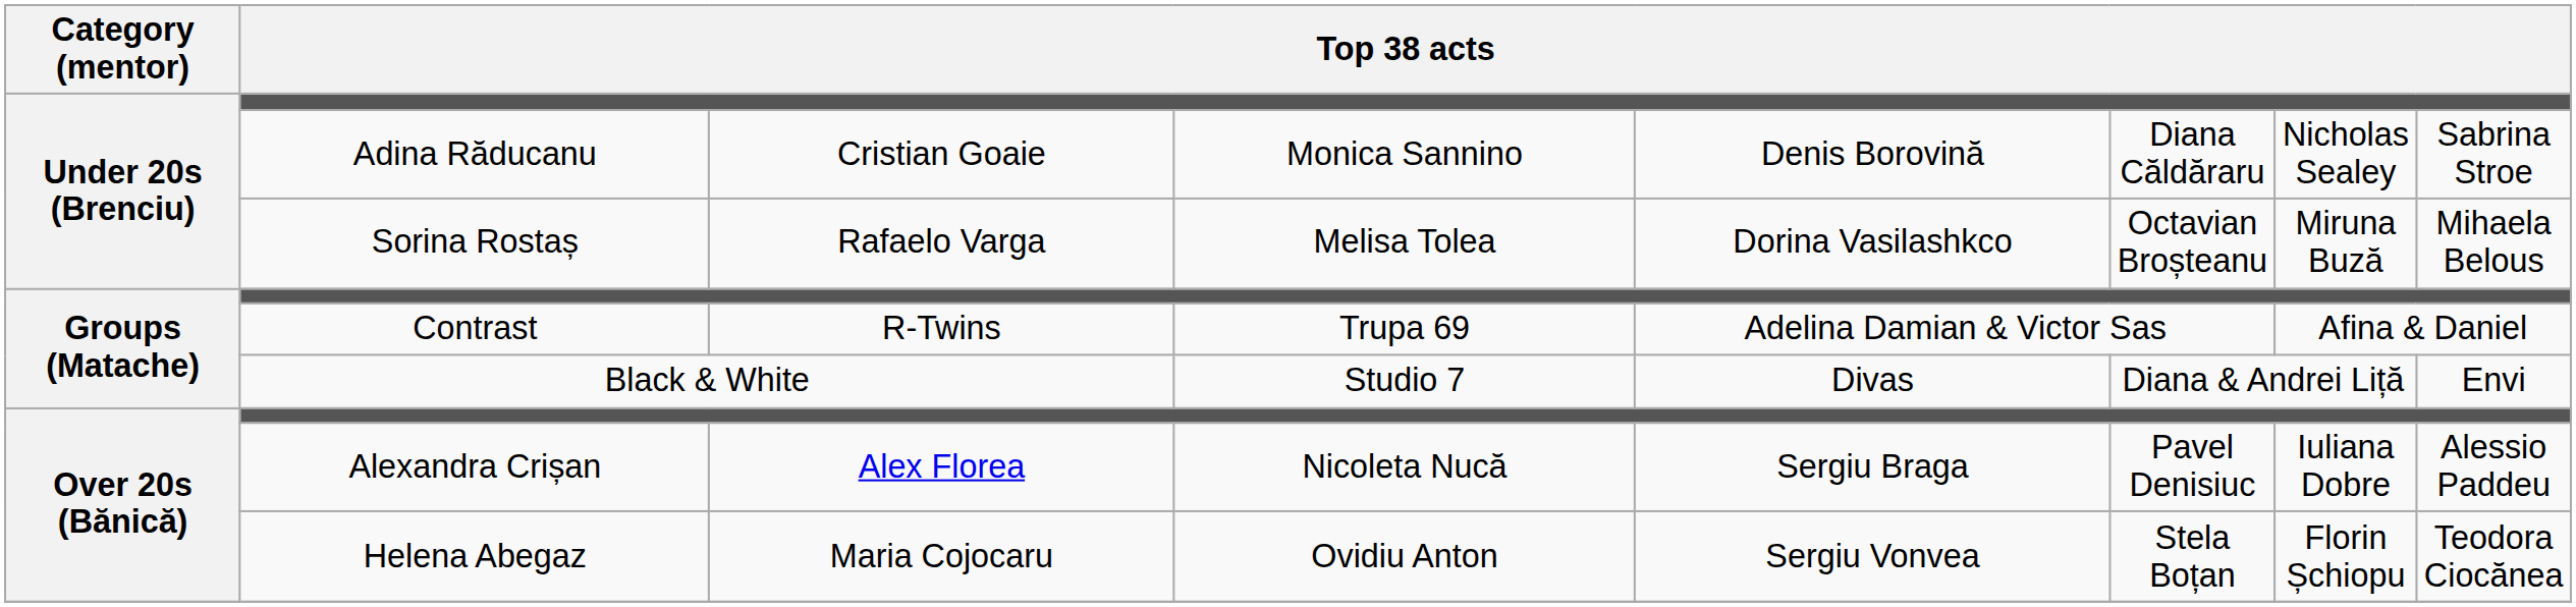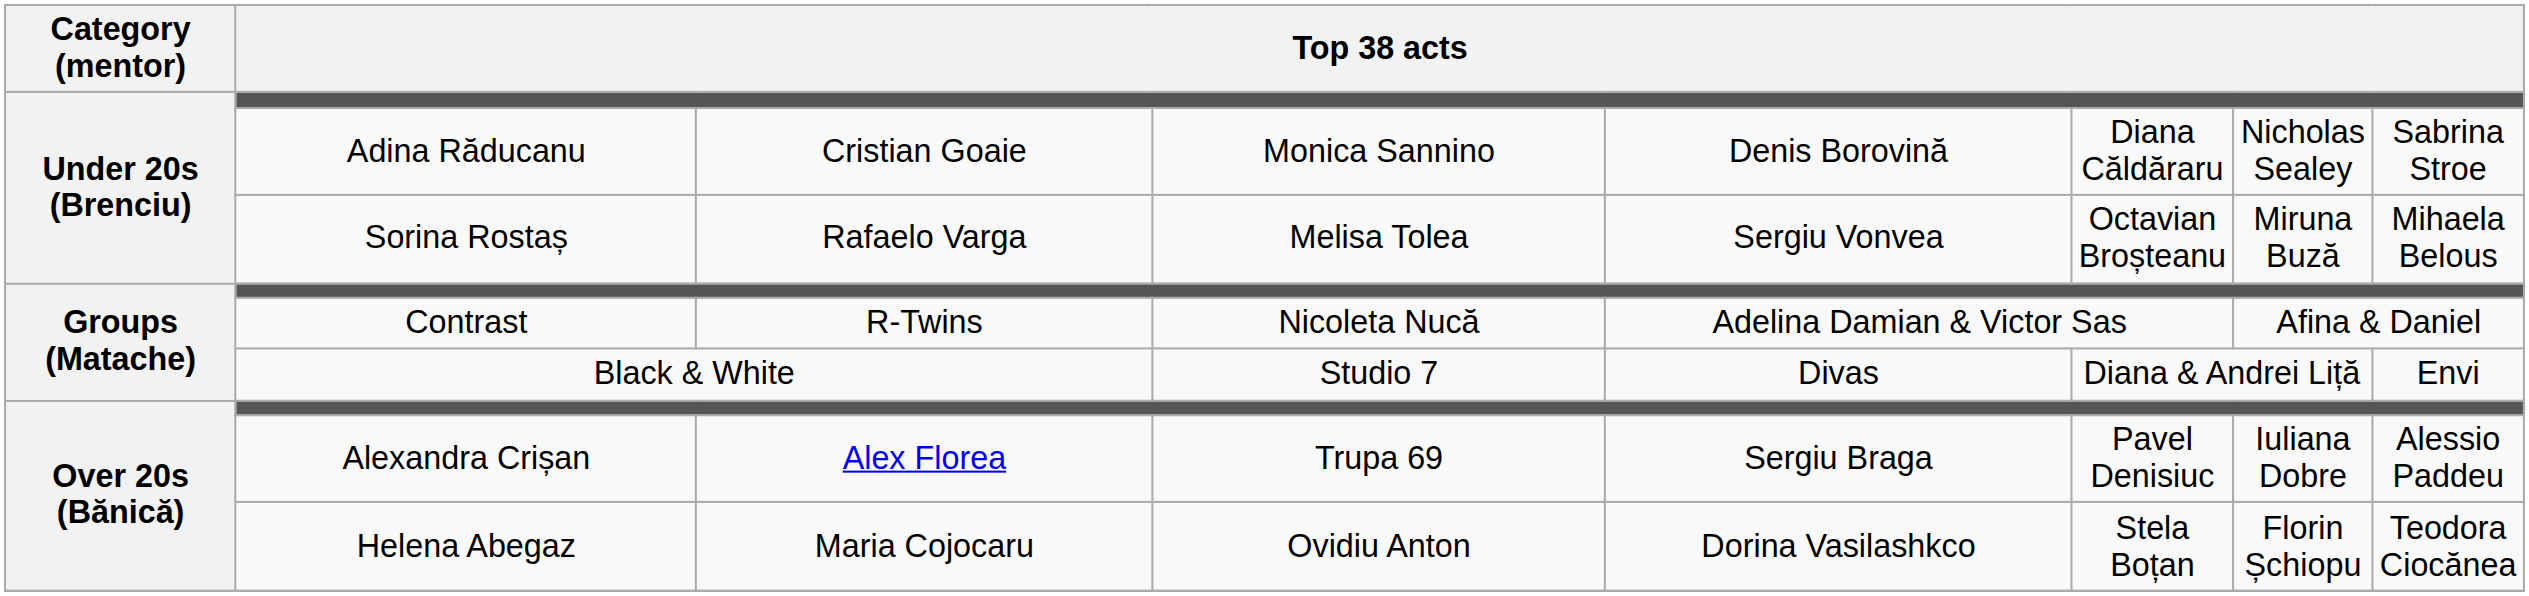Sorina Rostaș | column 5: Dorina Vasilashkco -> Sergiu Vonvea
Contrast | column 4: Trupa 69 -> Nicoleta Nucă
Alexandra Crișan | column 4: Nicoleta Nucă -> Trupa 69
Helena Abegaz | column 5: Sergiu Vonvea -> Dorina Vasilashkco
